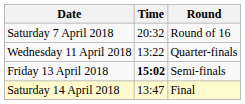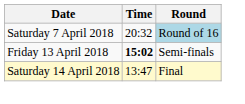Saturday 7 April 2018 | Round: no background -> lightblue background
- row: Wednesday 11 April 2018 | 13:22 | Quarter-finals
